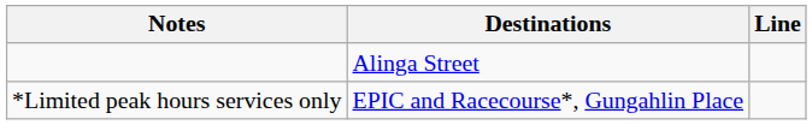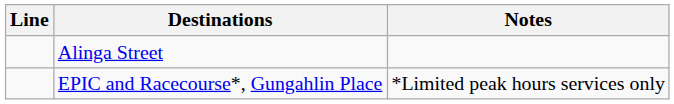columns swapped: Line <-> Notes
